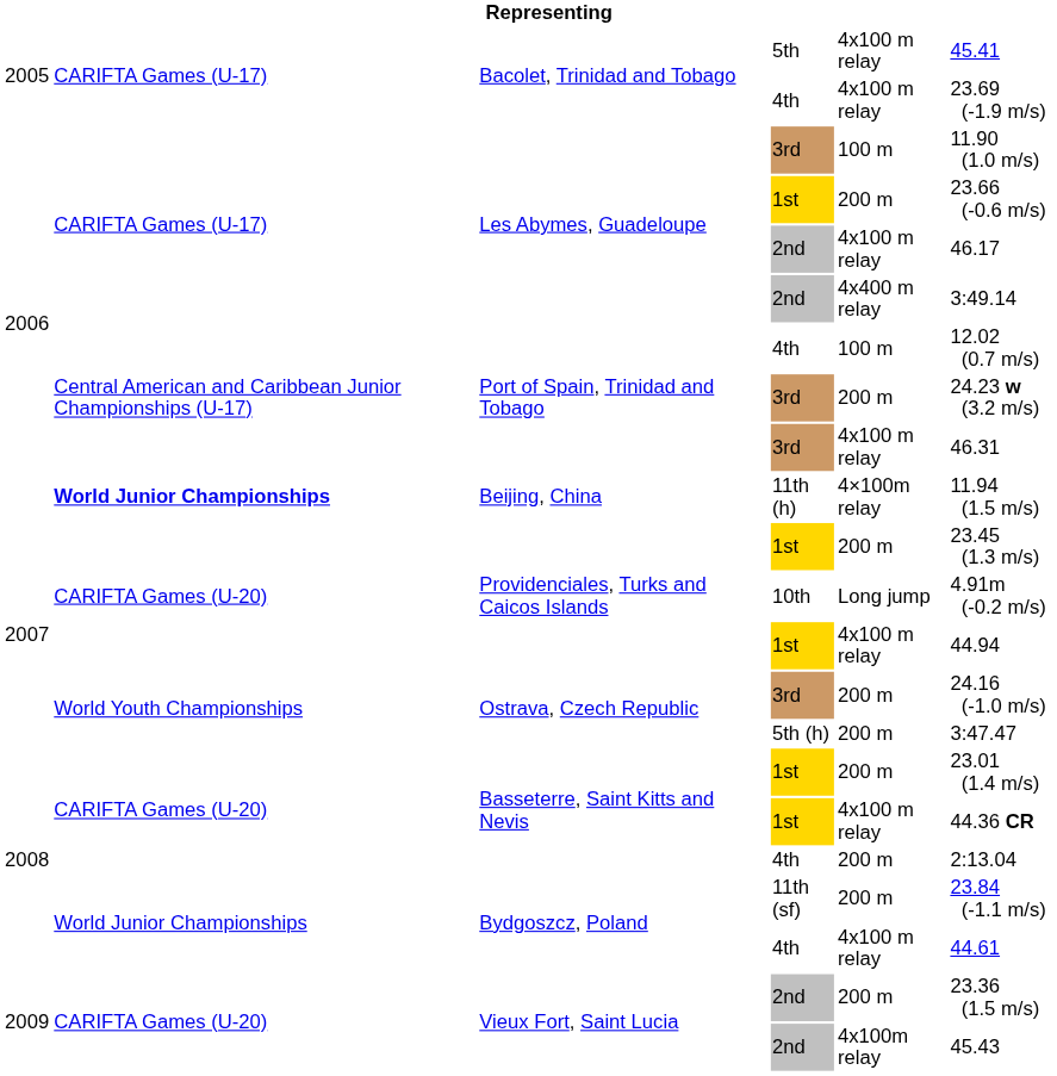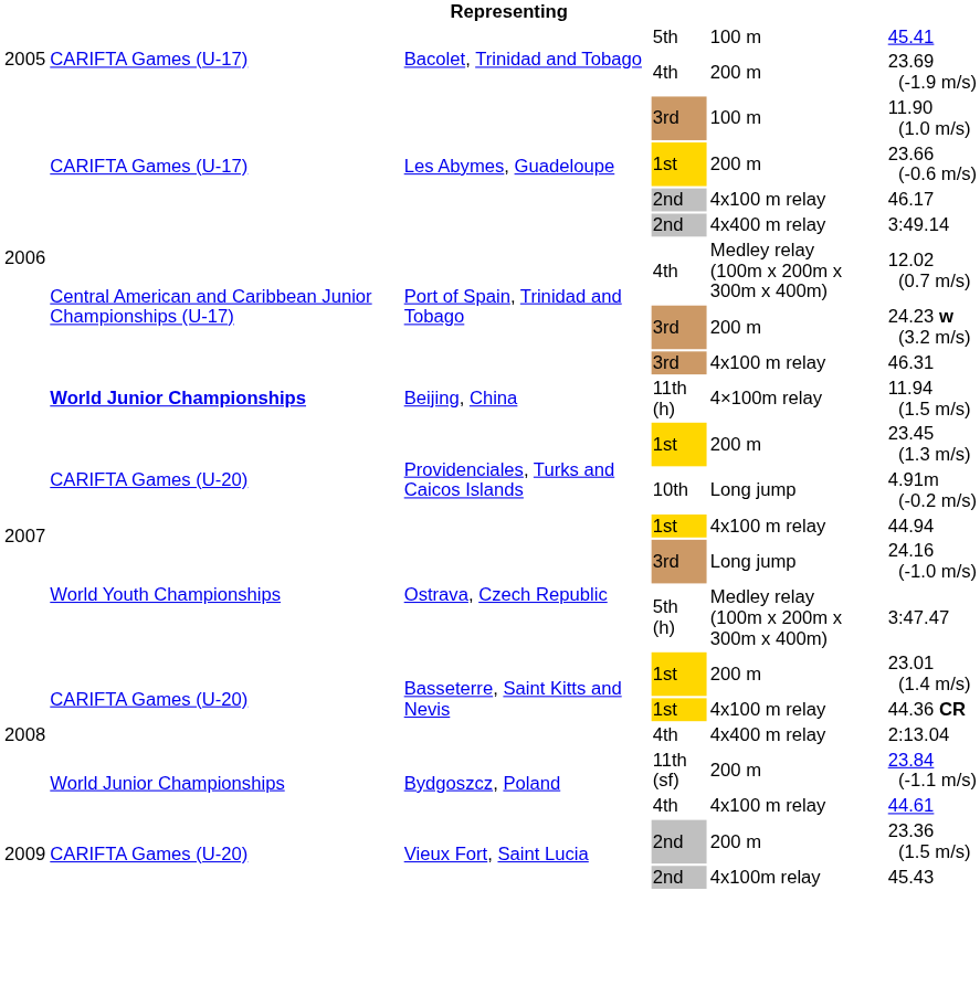Bacolet, Trinidad and Tobago / 5th | column 5: 4x100 m relay -> 100 m
Bacolet, Trinidad and Tobago / 4th | column 5: 4x100 m relay -> 200 m
Port of Spain, Trinidad and Tobago / 4th | column 5: 100 m -> Medley relay (100m x 200m x 300m x 400m)
Ostrava, Czech Republic / 3rd | column 5: 200 m -> Long jump
Ostrava, Czech Republic / 5th (h) | column 5: 200 m -> Medley relay (100m x 200m x 300m x 400m)
Basseterre, Saint Kitts and Nevis / 4th | column 5: 200 m -> 4x400 m relay
